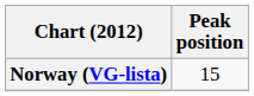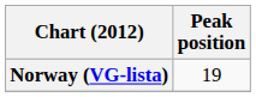Norway (VG-lista) | Peak position: 15 -> 19
